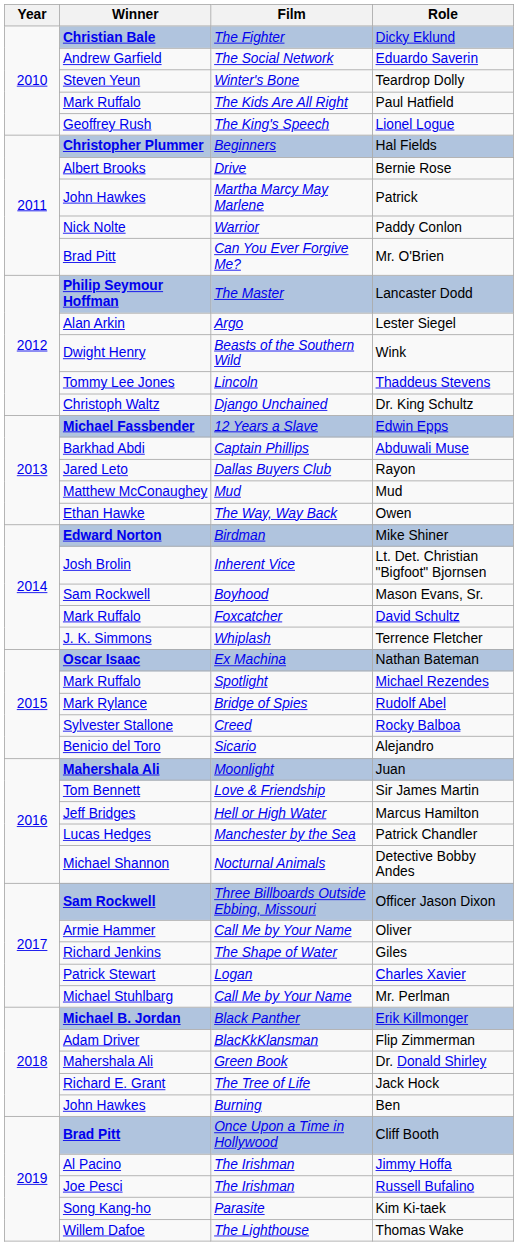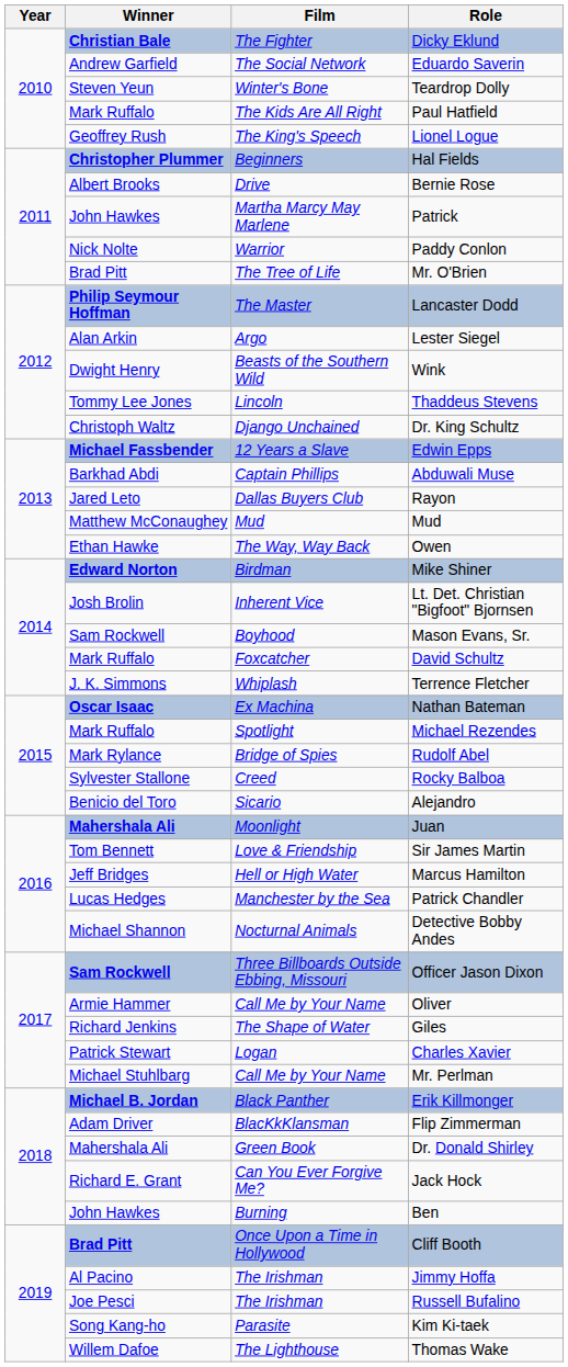Mr. O'Brien | Film: Can You Ever Forgive Me? -> The Tree of Life
Jack Hock | Film: The Tree of Life -> Can You Ever Forgive Me?
